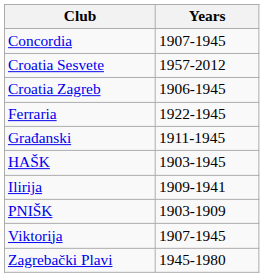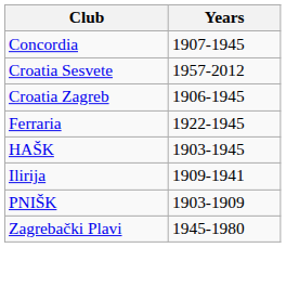- row: Građanski | 1911-1945
- row: Viktorija | 1907-1945
